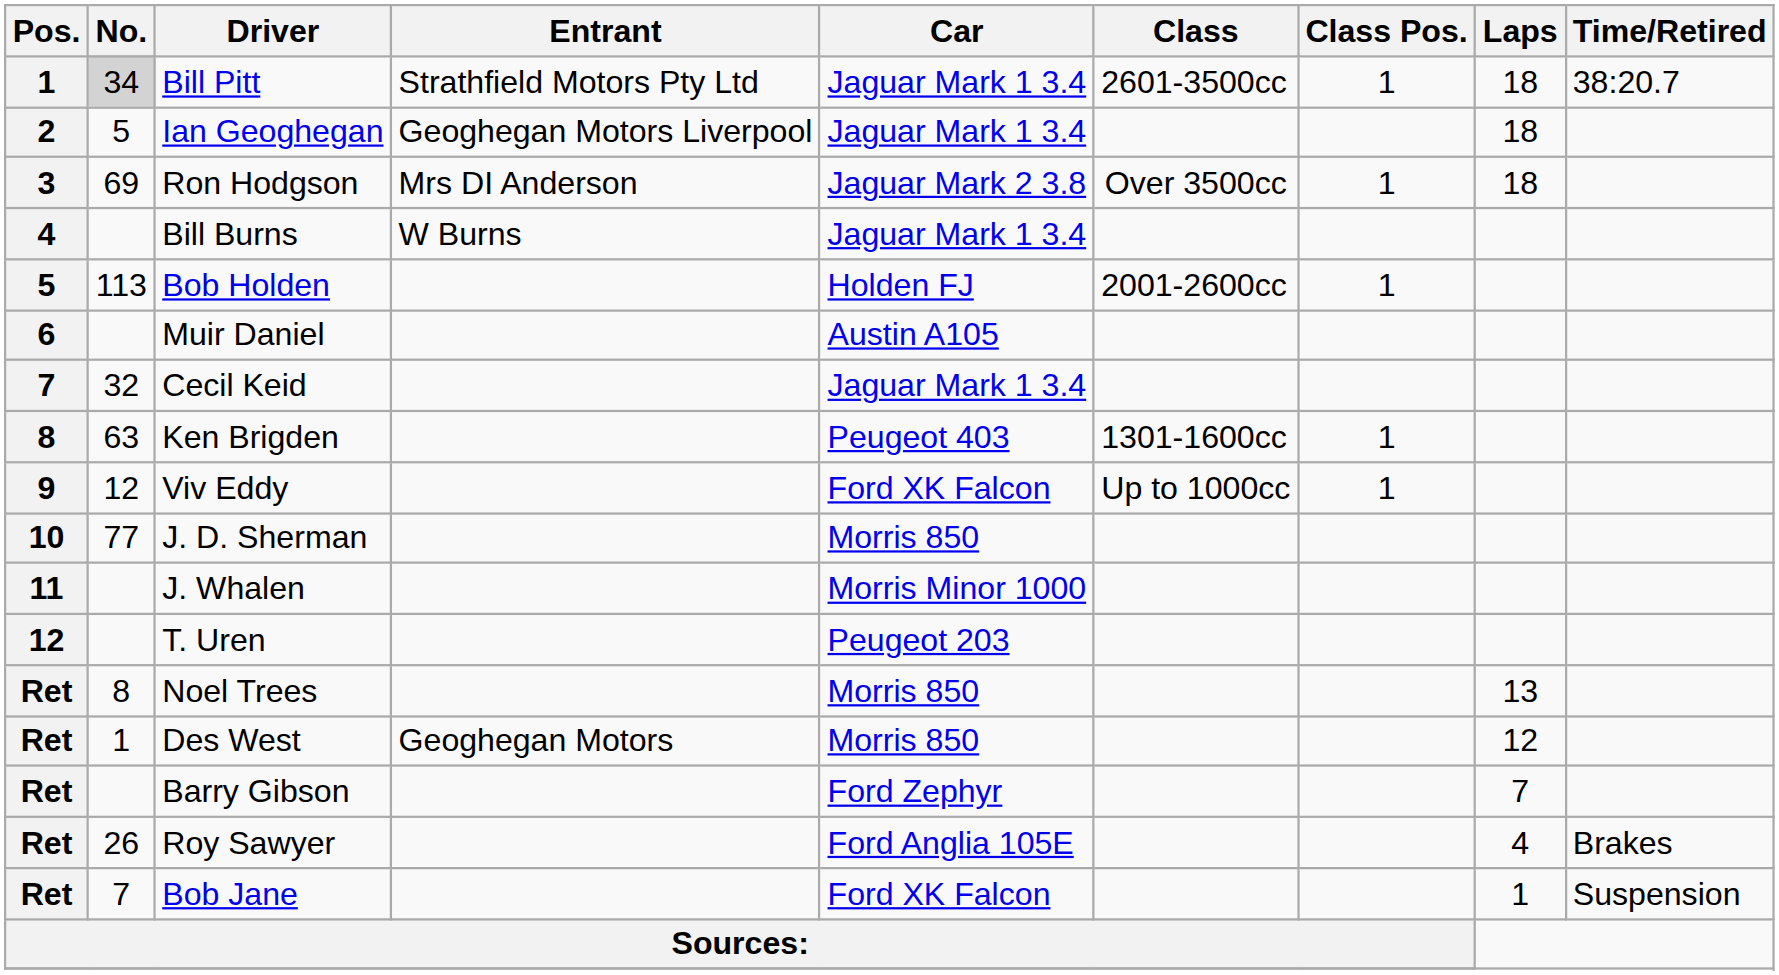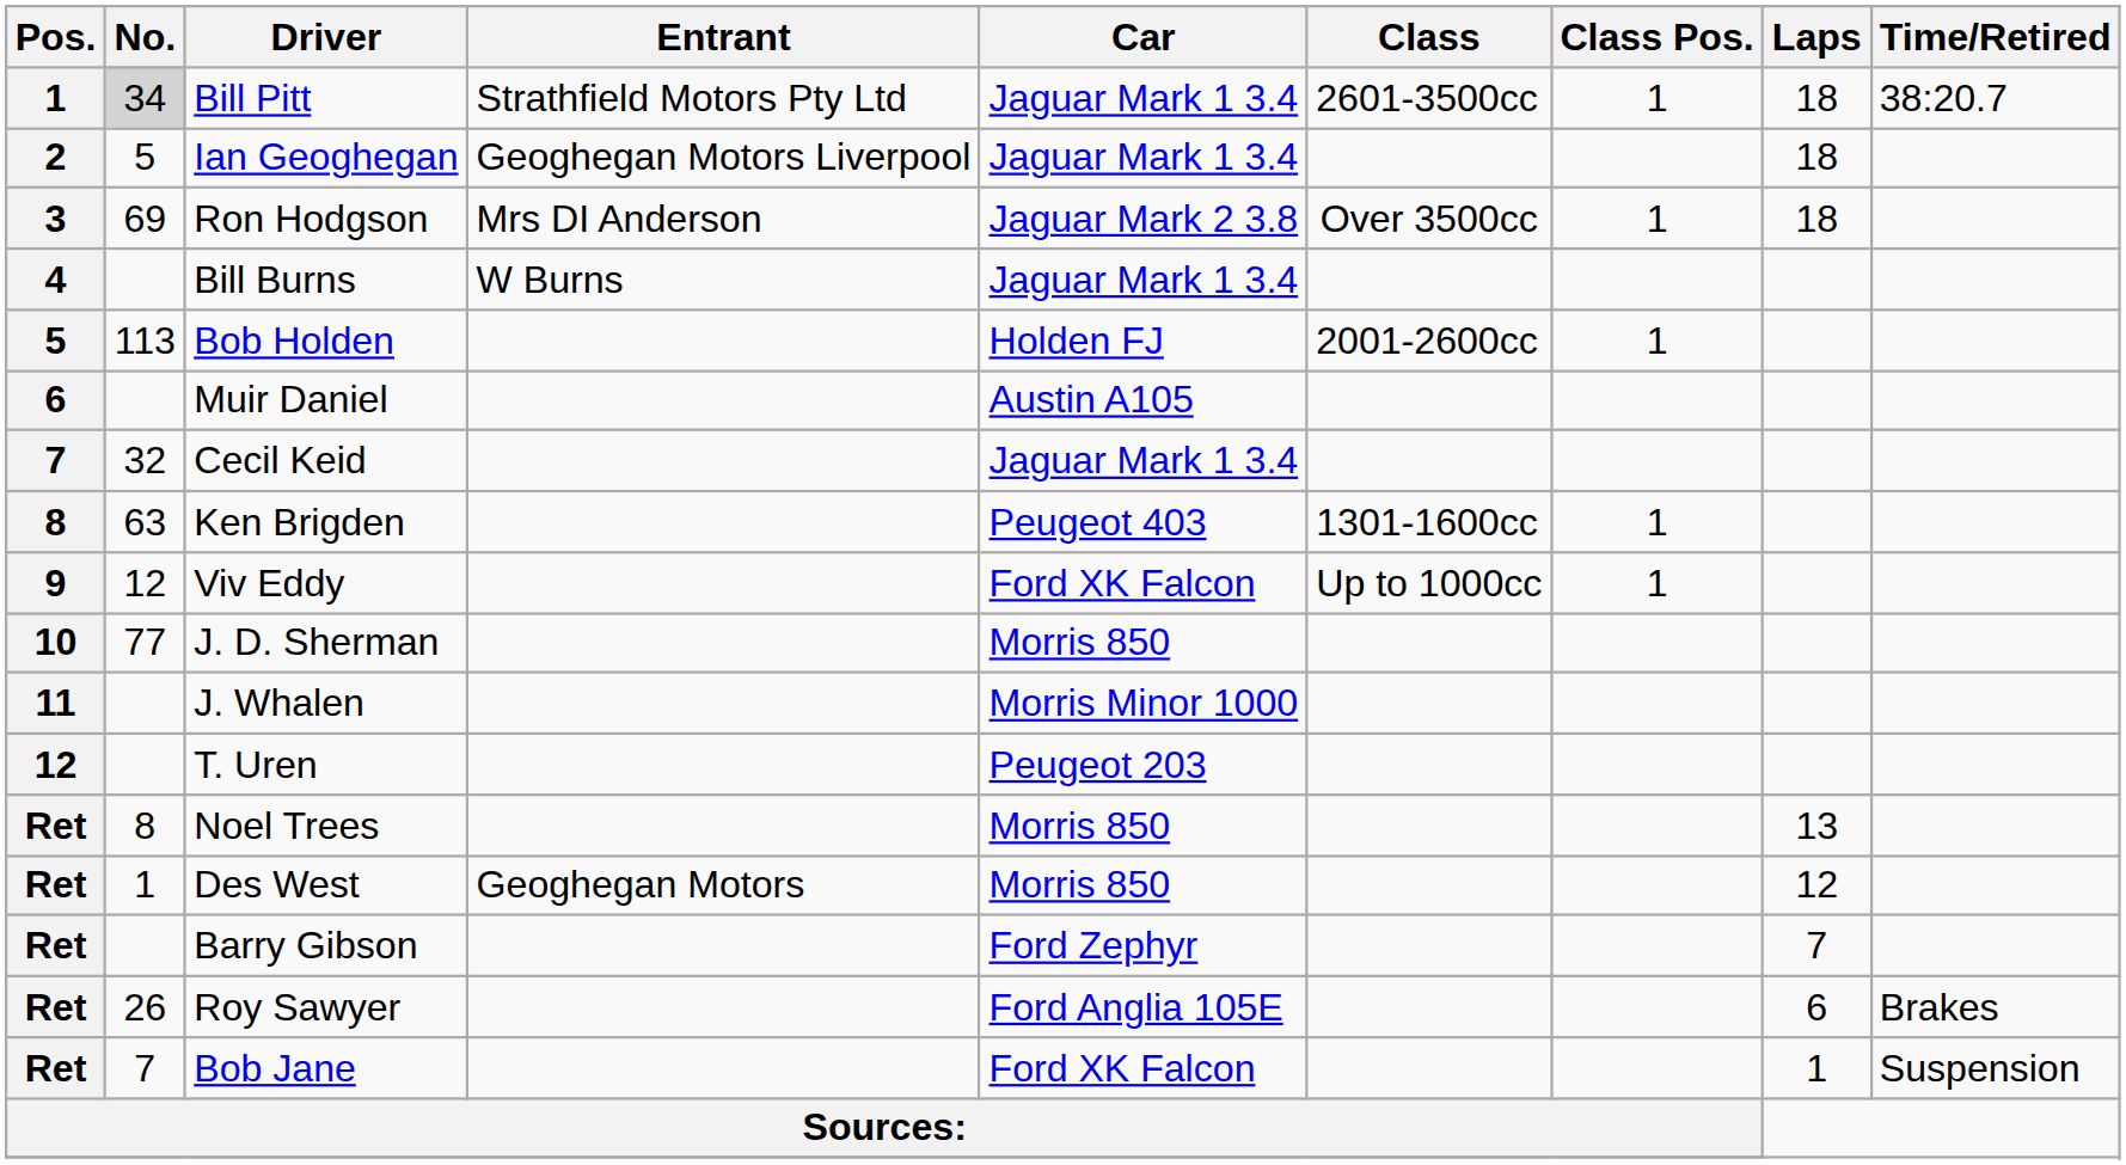Roy Sawyer | Laps: 4 -> 6
